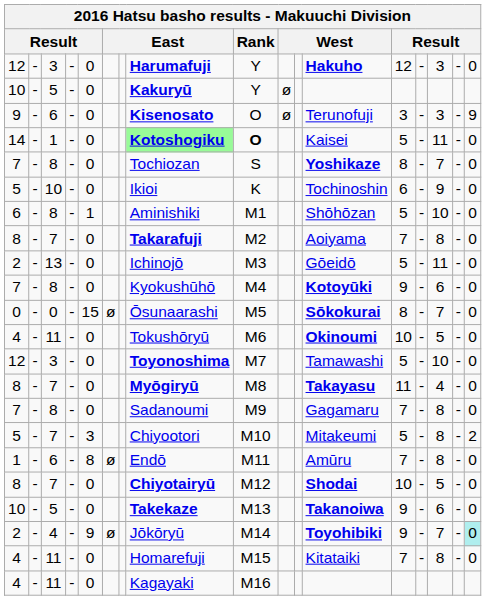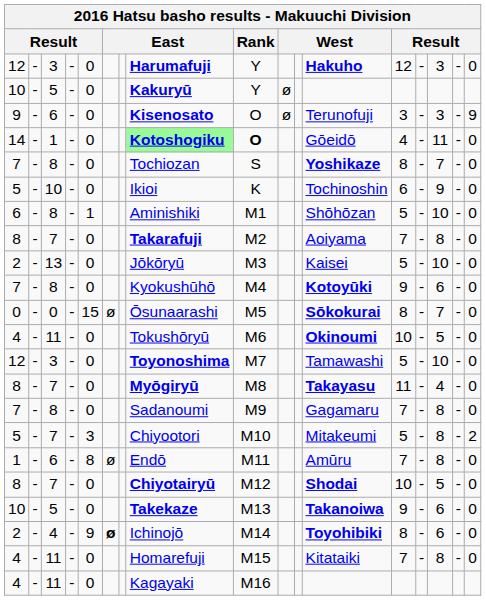14 | column 12: Kaisei -> Gōeidō
14 | column 13: 5 -> 4
2 / 13 | column 8: Ichinojō -> Jōkōryū
2 / 13 | column 12: Gōeidō -> Kaisei
2 / 13 | column 15: 11 -> 10
2 / 4 | column 6: normal -> bold
2 / 4 | column 8: Jōkōryū -> Ichinojō
2 / 4 | column 13: 9 -> 8
2 / 4 | column 15: 7 -> 6
2 / 4 | column 17: paleturquoise background -> no background
